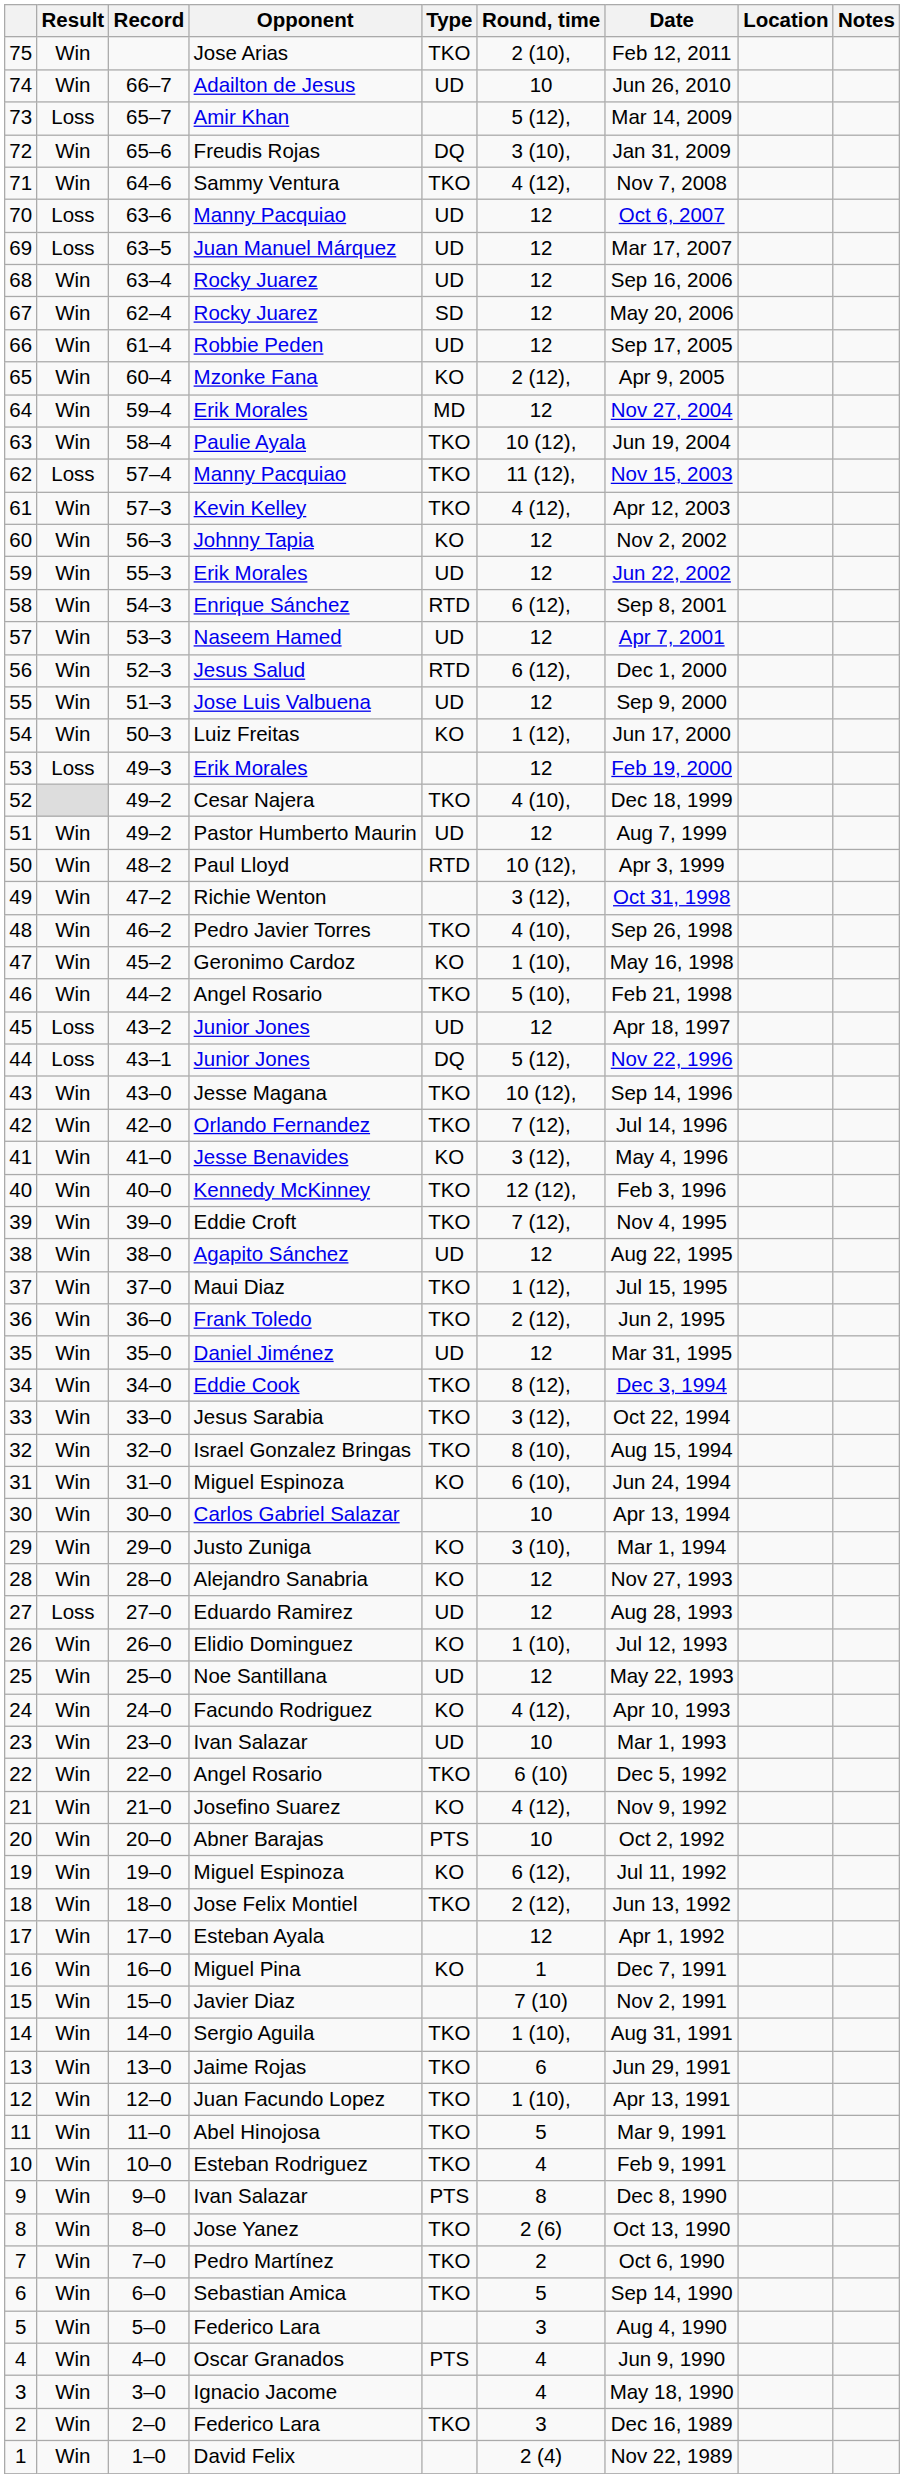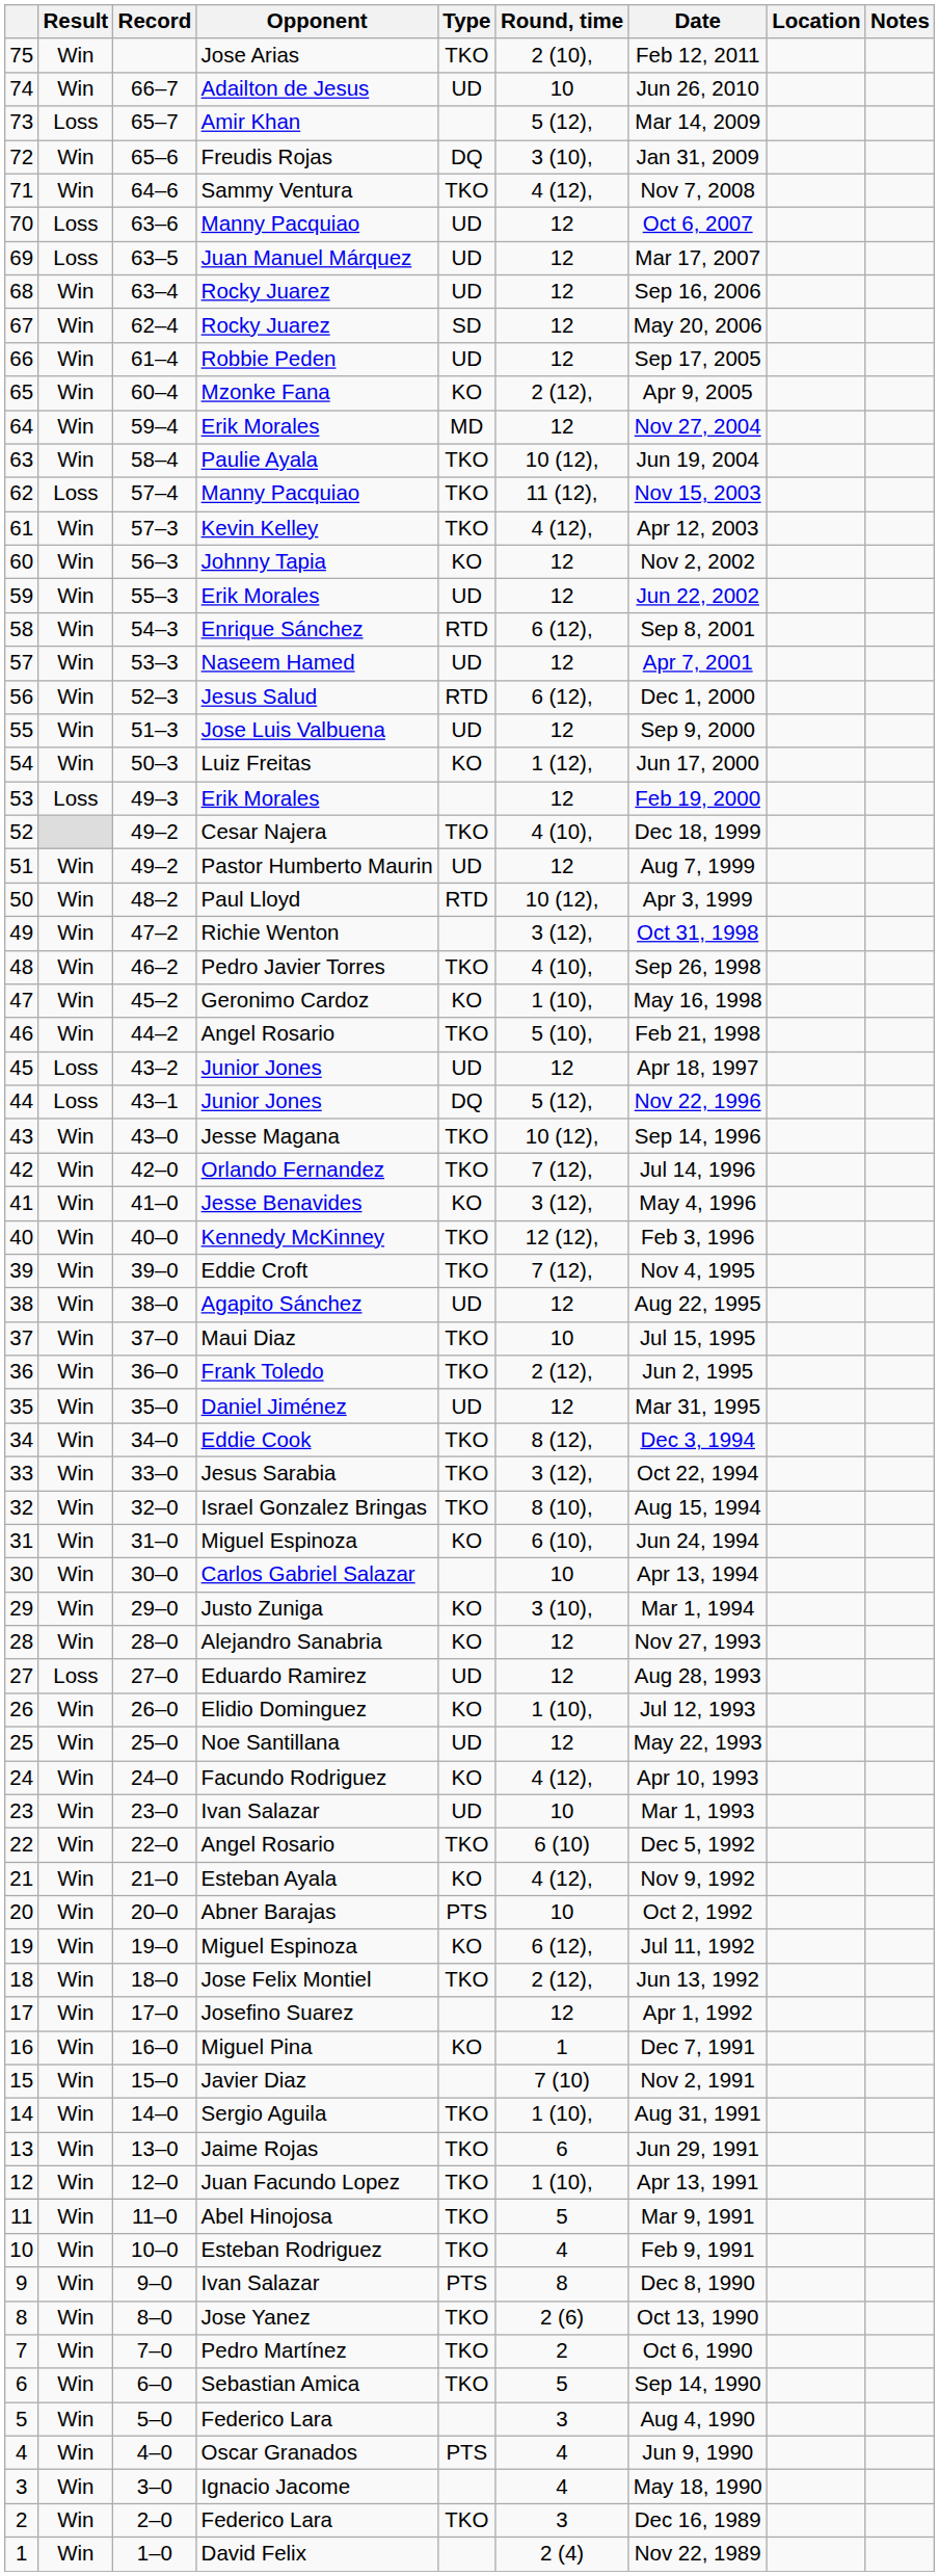37 | Round, time: 1 (12), -> 10
21 | Opponent: Josefino Suarez -> Esteban Ayala
17 | Opponent: Esteban Ayala -> Josefino Suarez
